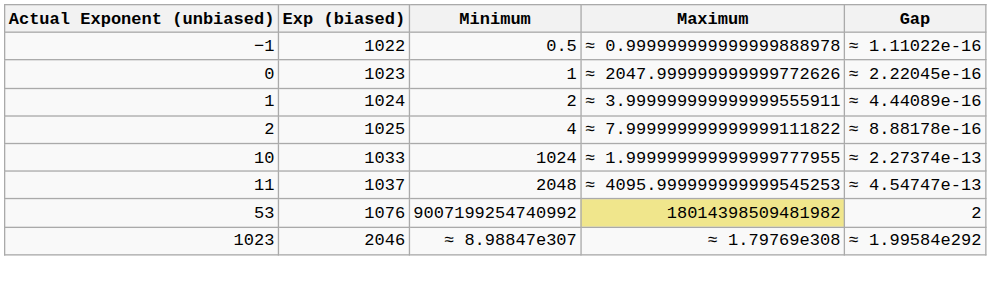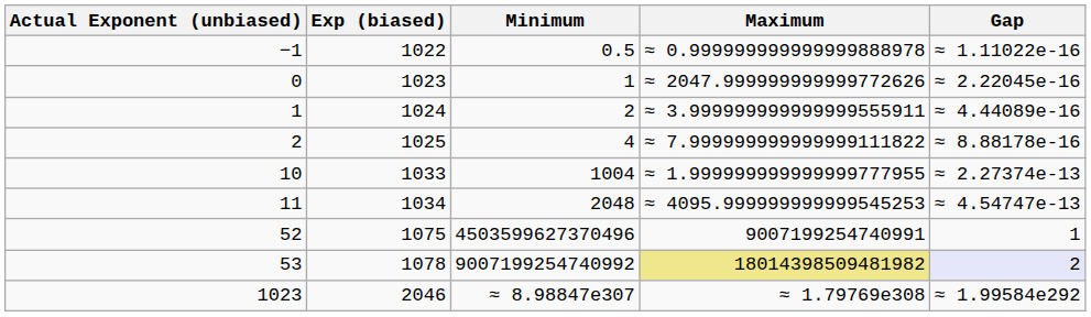10 | Minimum: 1024 -> 1004
11 | Exp (biased): 1037 -> 1034
+ row: 52 | 1075 | 4503599627370496 | 9007199254740991 | 1
53 | Exp (biased): 1076 -> 1078
53 | Gap: no background -> lavender background
